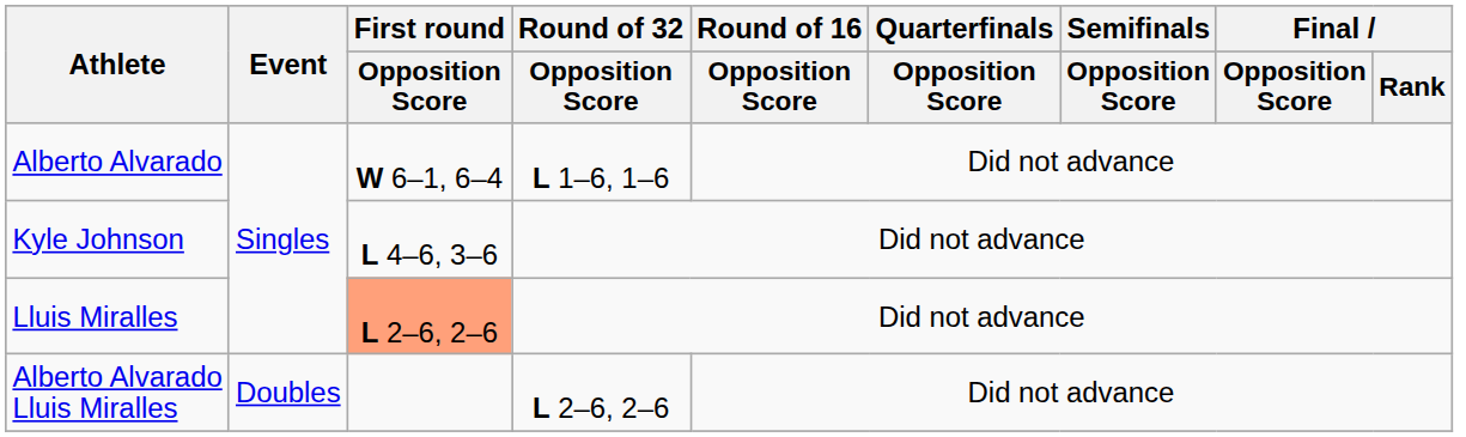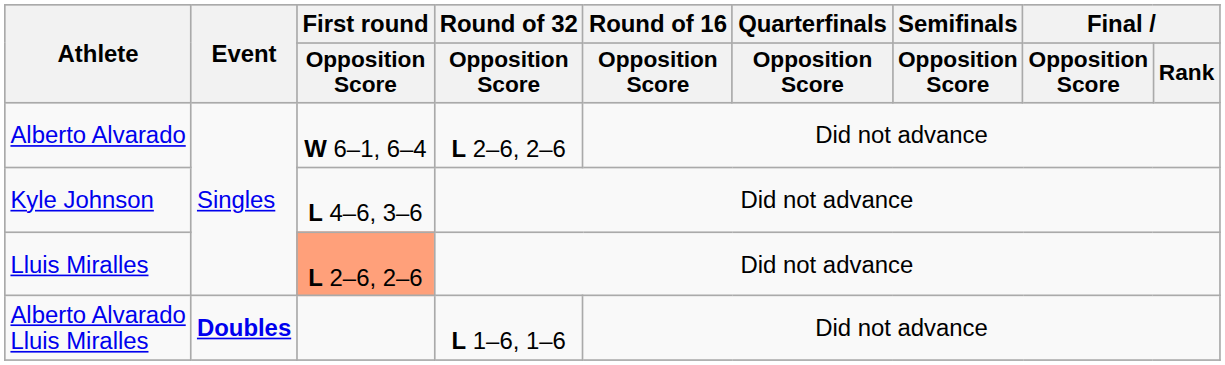Alberto Alvarado | Round of 32 / Opposition Score: L 1–6, 1–6 -> L 2–6, 2–6
Alberto Alvarado Lluis Miralles | Event: normal -> bold
Alberto Alvarado Lluis Miralles | Round of 32 / Opposition Score: L 2–6, 2–6 -> L 1–6, 1–6
